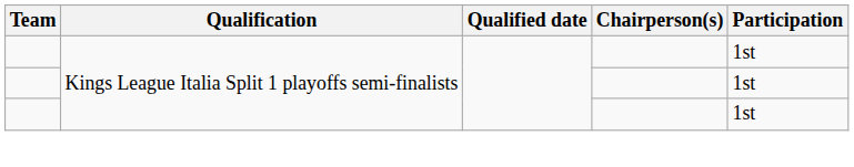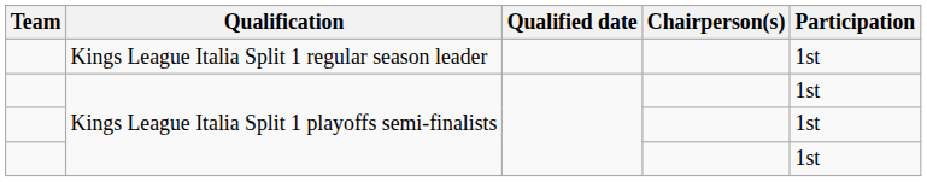+ row: Kings League Italia Split 1 regular season leader | 1st
